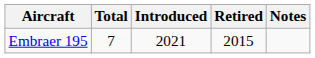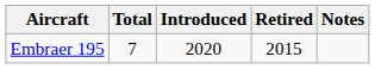Embraer 195 | Introduced: 2021 -> 2020
